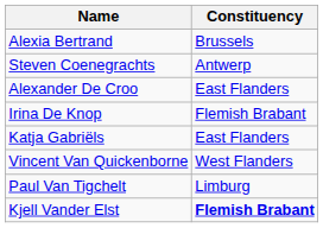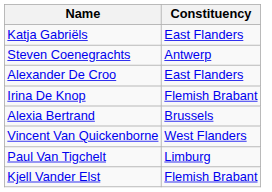rows swapped: Alexia Bertrand <-> Katja Gabriëls
Kjell Vander Elst | Constituency: bold -> normal
